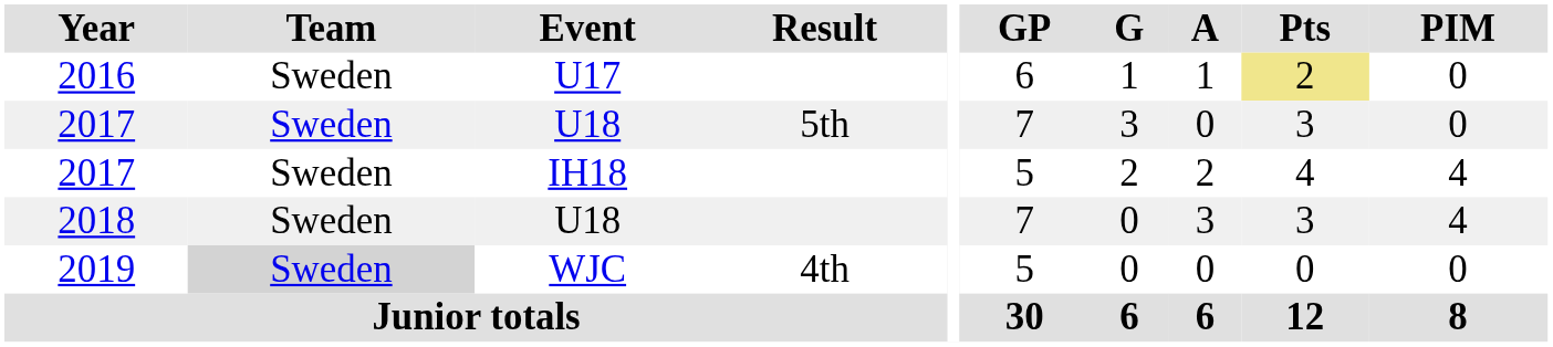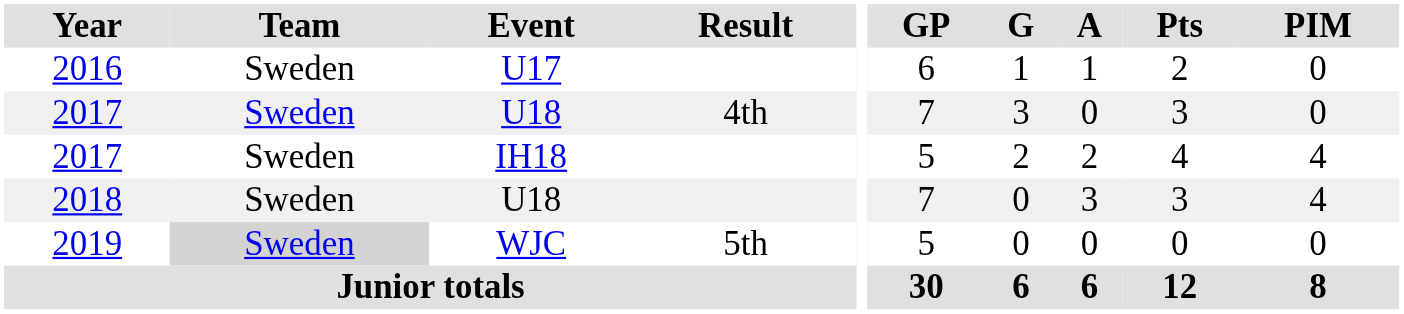2016 | Pts: khaki background -> no background
2017 / U18 | Result: 5th -> 4th
2019 | Result: 4th -> 5th
